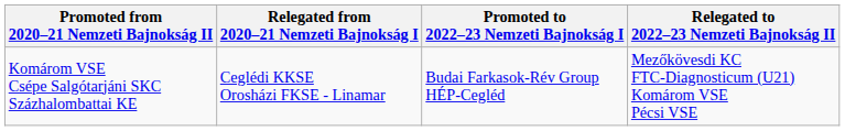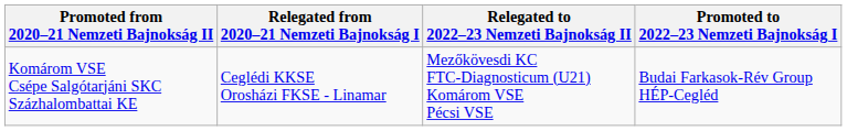columns swapped: Promoted to 2022–23 Nemzeti Bajnokság I <-> Relegated to 2022–23 Nemzeti Bajnokság II
